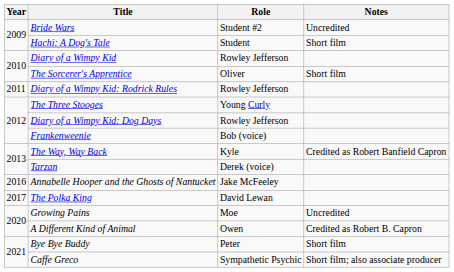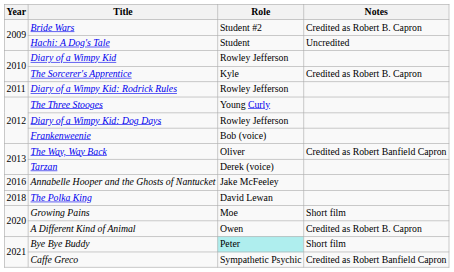Bride Wars | Notes: Uncredited -> Credited as Robert B. Capron
Hachi: A Dog's Tale | Notes: Short film -> Uncredited
The Sorcerer's Apprentice | Role: Oliver -> Kyle
The Sorcerer's Apprentice | Notes: Short film -> Credited as Robert B. Capron
The Way, Way Back | Role: Kyle -> Oliver
The Polka King | Year: 2017 -> 2018
Growing Pains | Notes: Uncredited -> Short film
Bye Bye Buddy | Role: no background -> paleturquoise background
Caffe Greco | Notes: Short film; also associate producer -> Credited as Robert Banfield Capron
